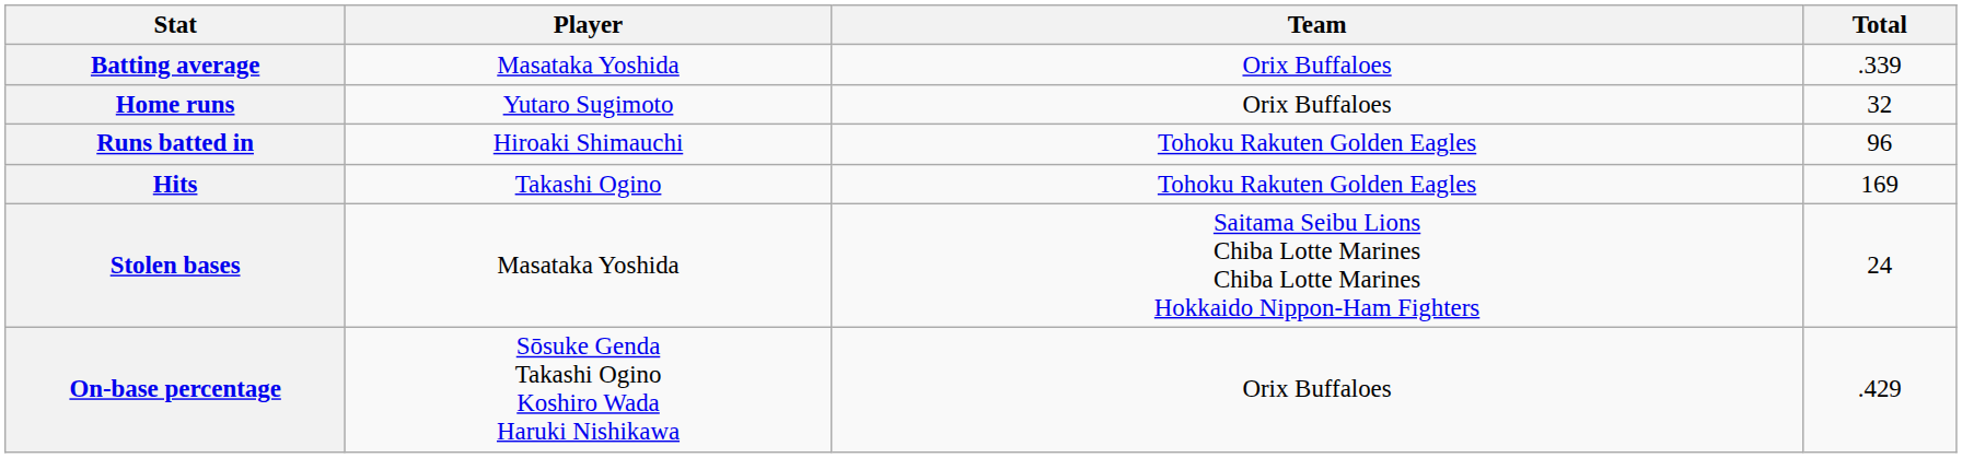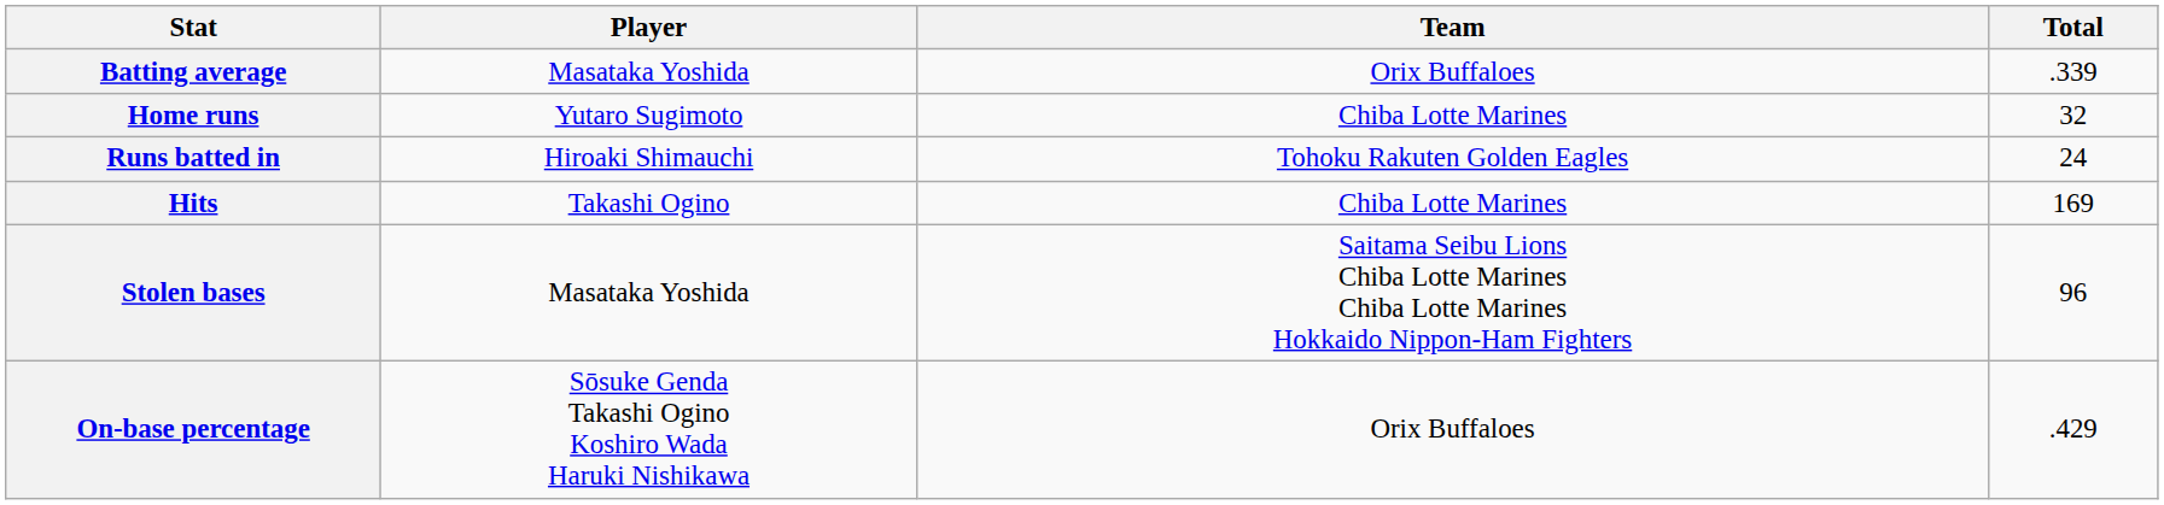Home runs | Team: Orix Buffaloes -> Chiba Lotte Marines
Runs batted in | Total: 96 -> 24
Hits | Team: Tohoku Rakuten Golden Eagles -> Chiba Lotte Marines
Stolen bases | Total: 24 -> 96
